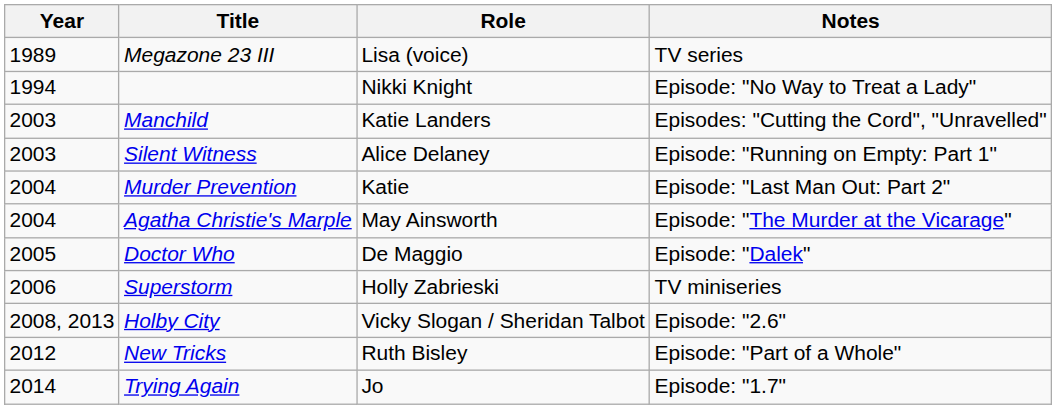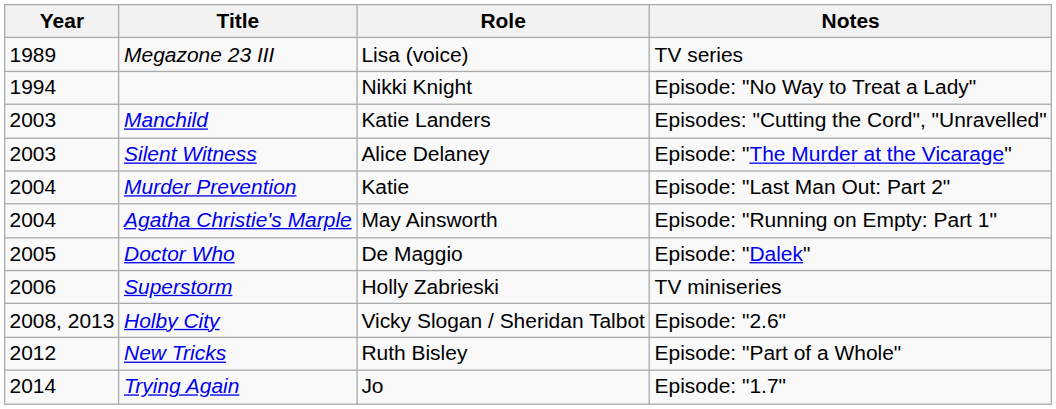Silent Witness | Notes: Episode: "Running on Empty: Part 1" -> Episode: "The Murder at the Vicarage"
Agatha Christie's Marple | Notes: Episode: "The Murder at the Vicarage" -> Episode: "Running on Empty: Part 1"
